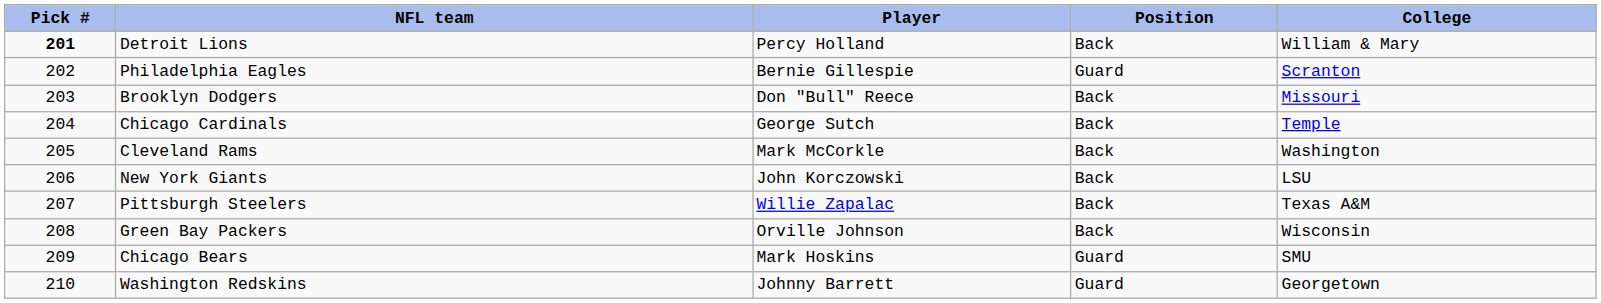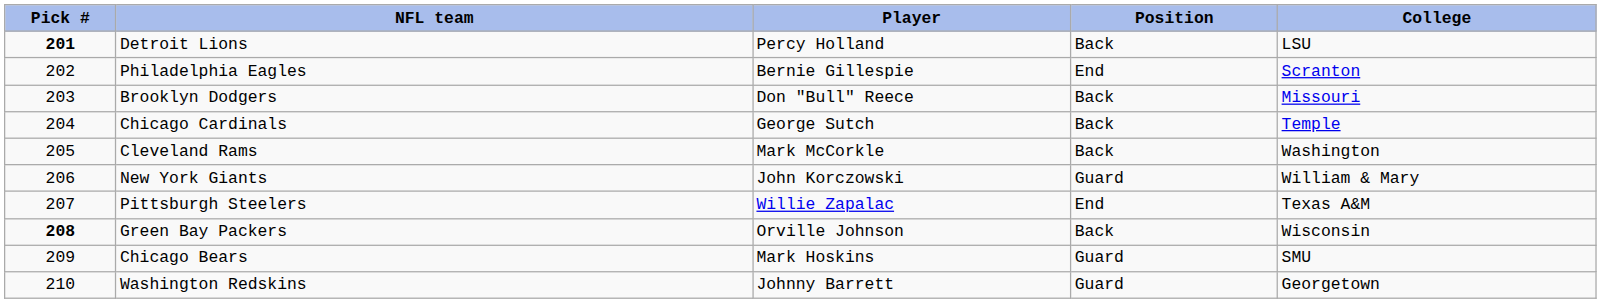Detroit Lions | College: William & Mary -> LSU
Philadelphia Eagles | Position: Guard -> End
New York Giants | Position: Back -> Guard
New York Giants | College: LSU -> William & Mary
Pittsburgh Steelers | Position: Back -> End
Green Bay Packers | Pick #: normal -> bold
